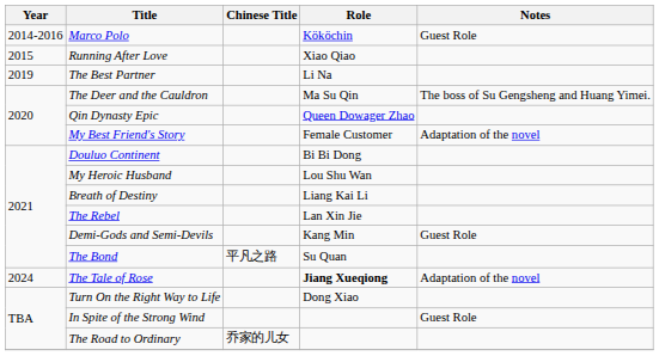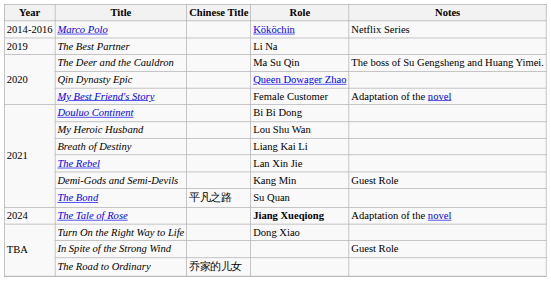Marco Polo | Notes: Guest Role -> Netflix Series
- row: 2015 | Running After Love | Xiao Qiao
